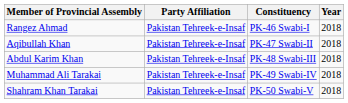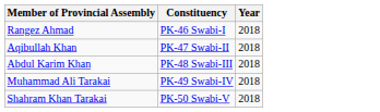- column: Party Affiliation | Pakistan Tehreek-e-Insaf | Pakistan Tehreek-e-Insaf | Pakistan Tehreek-e-Insaf | Pakistan Tehreek-e-Insaf | Pakistan Tehreek-e-Insaf
